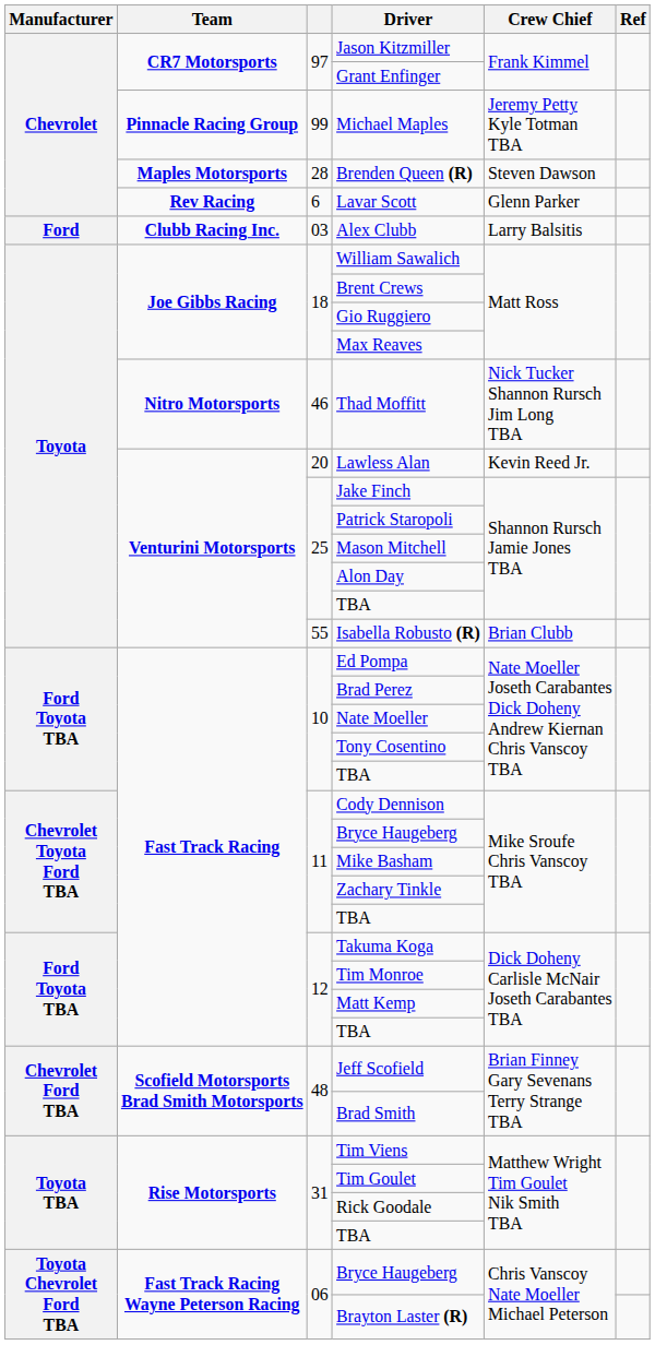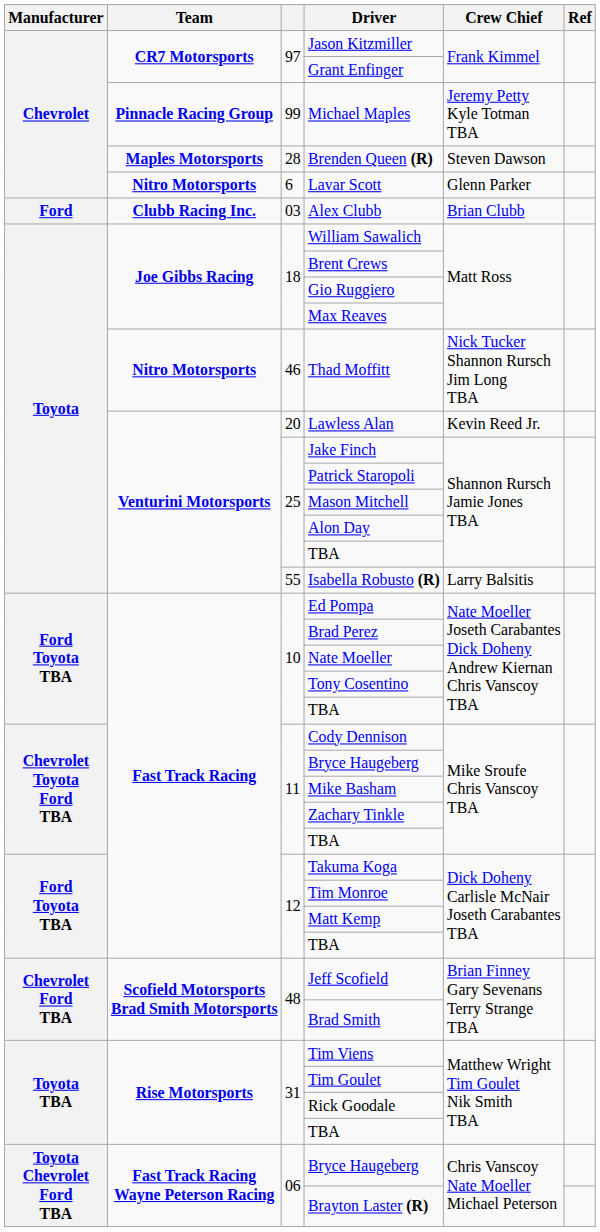Lavar Scott | Team: Rev Racing -> Nitro Motorsports
Alex Clubb | Crew Chief: Larry Balsitis -> Brian Clubb
Isabella Robusto (R) | Crew Chief: Brian Clubb -> Larry Balsitis
